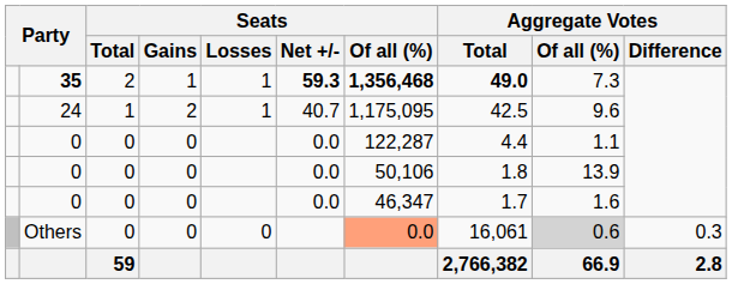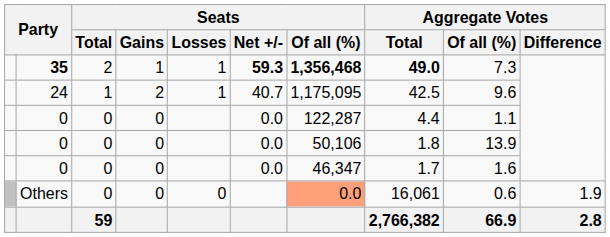Others | Aggregate Votes / Of all (%): lightgrey background -> no background
Others | Aggregate Votes / Difference: 0.3 -> 1.9
